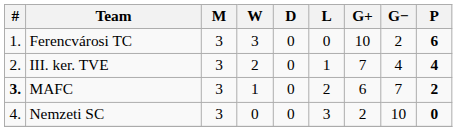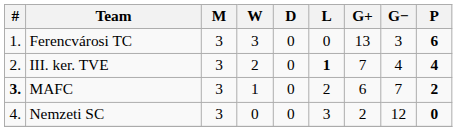Ferencvárosi TC | G+: 10 -> 13
Ferencvárosi TC | G−: 2 -> 3
III. ker. TVE | L: normal -> bold
Nemzeti SC | G−: 10 -> 12
